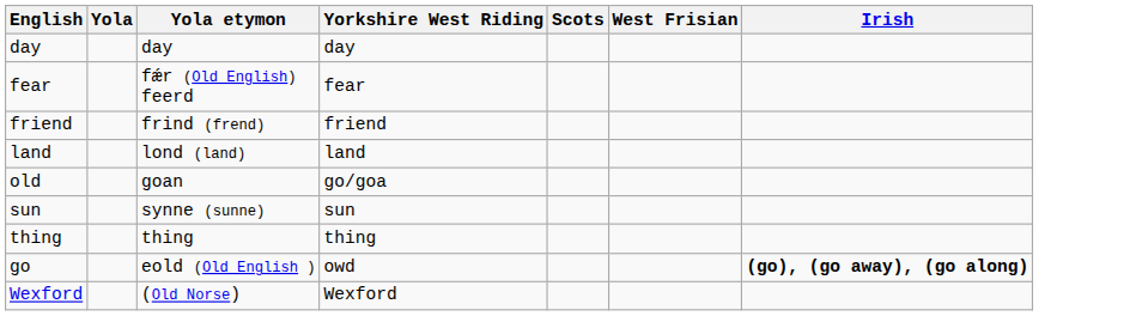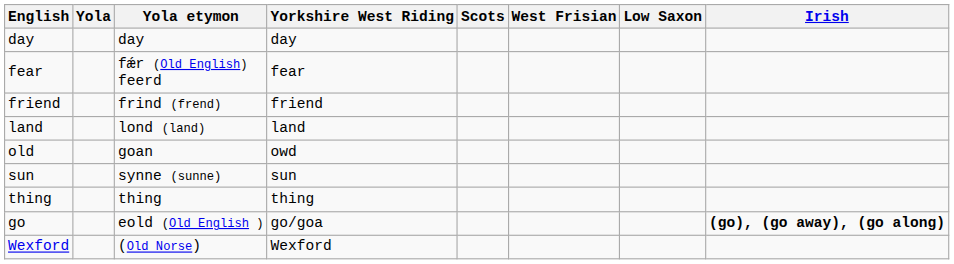+ column: Low Saxon
old | Yorkshire West Riding: go/goa -> owd
go | Yorkshire West Riding: owd -> go/goa
